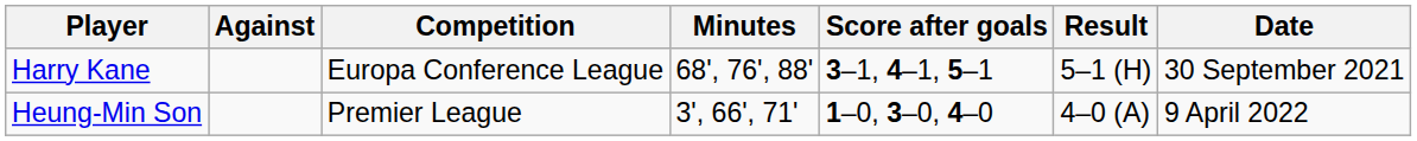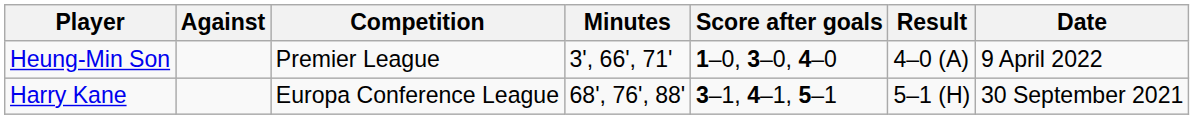rows swapped: Harry Kane <-> Heung-Min Son
